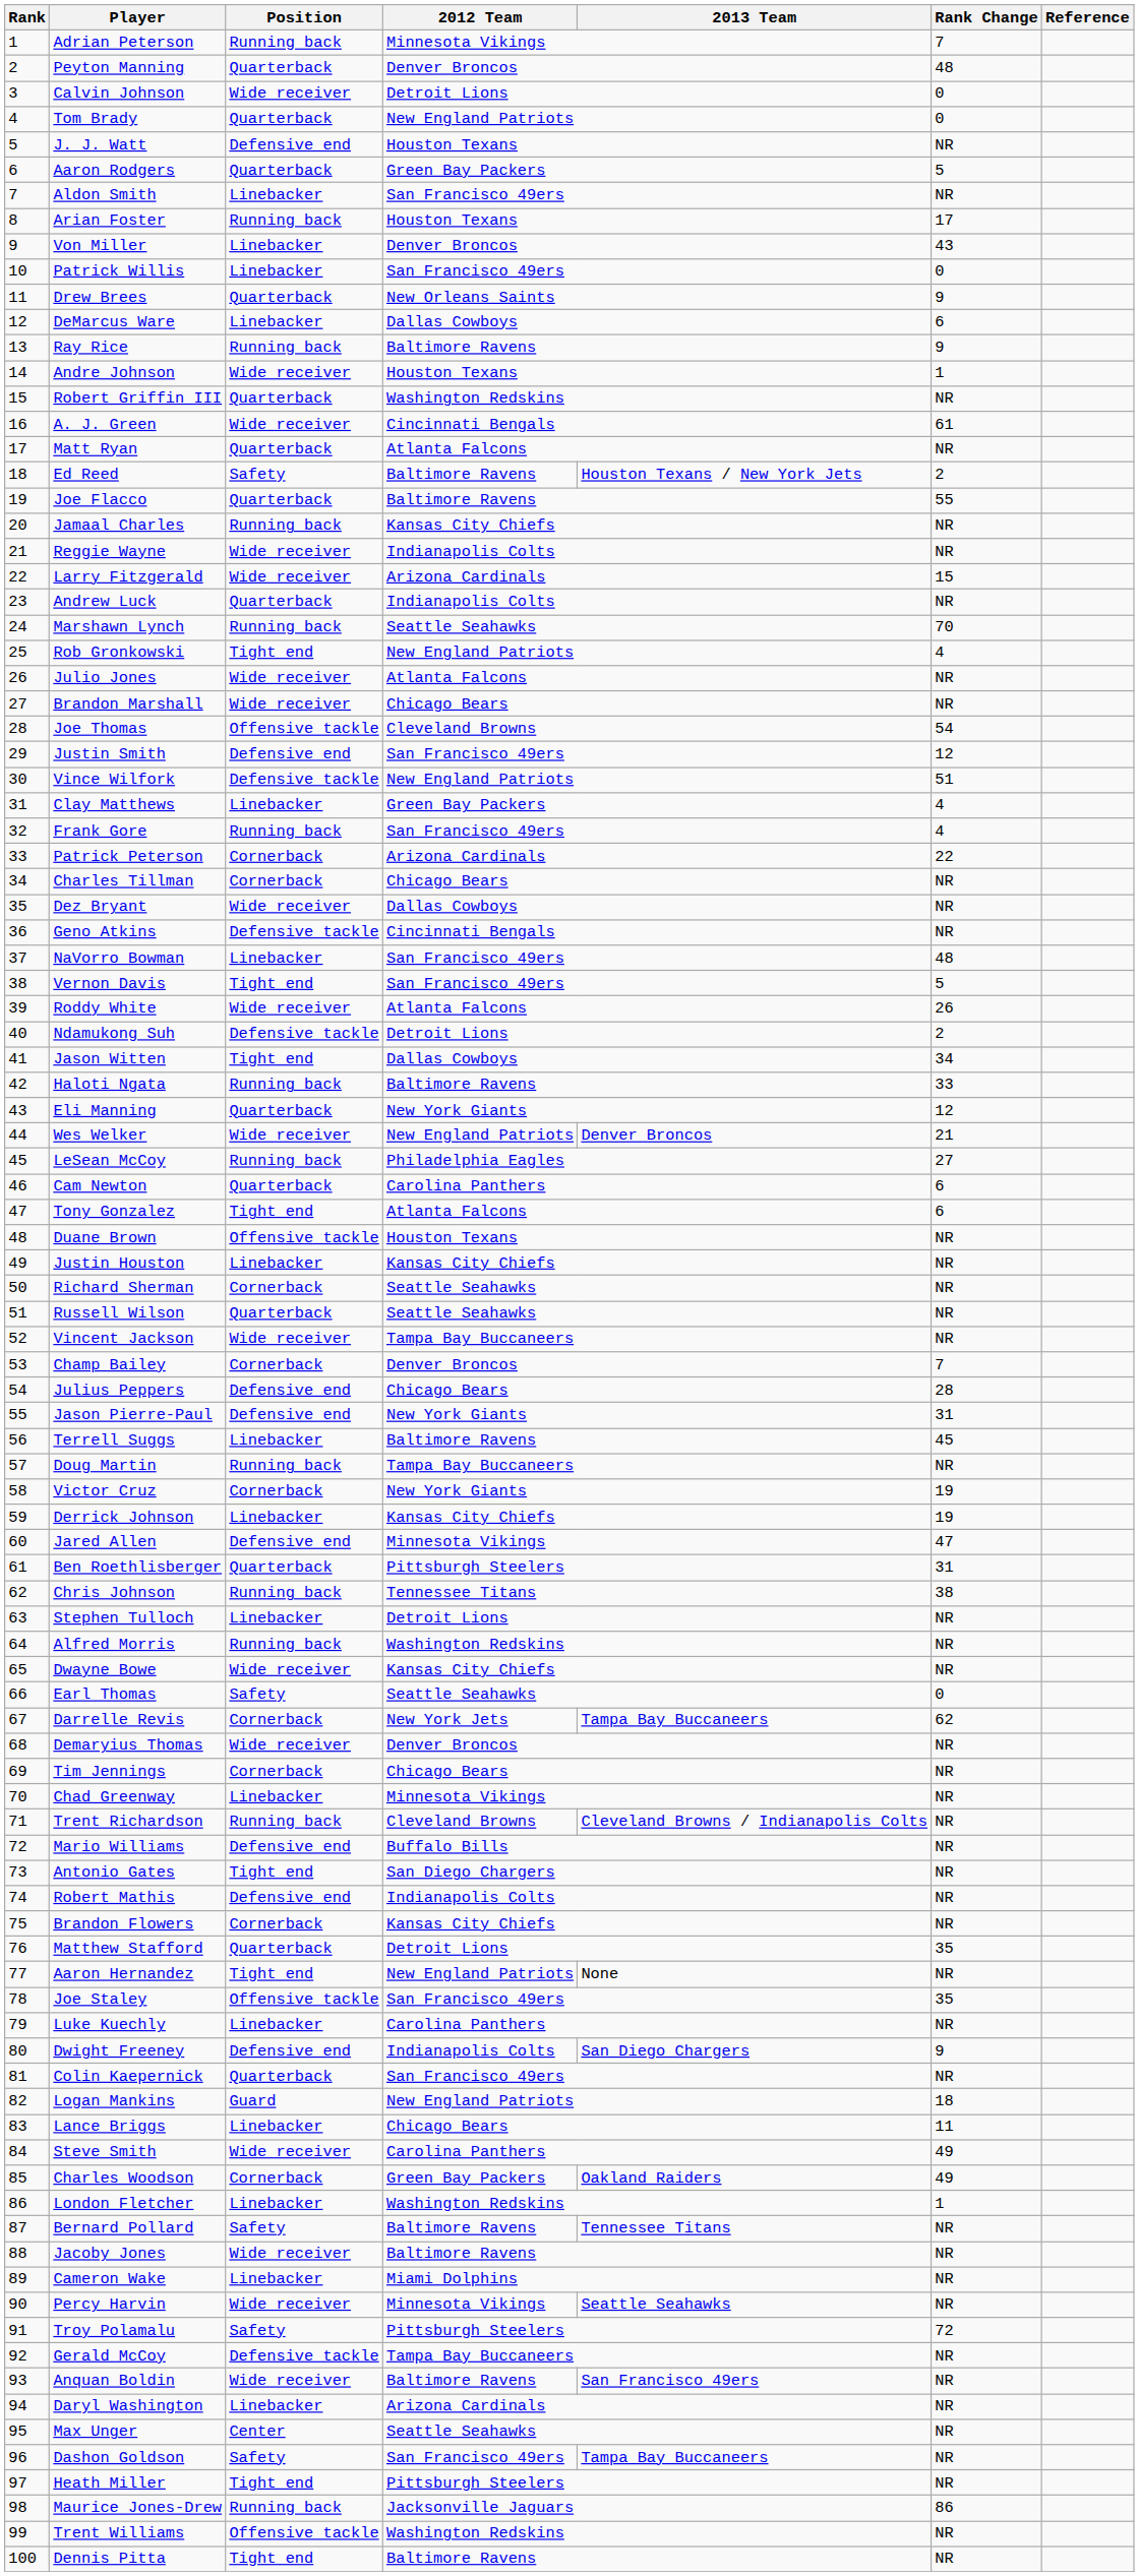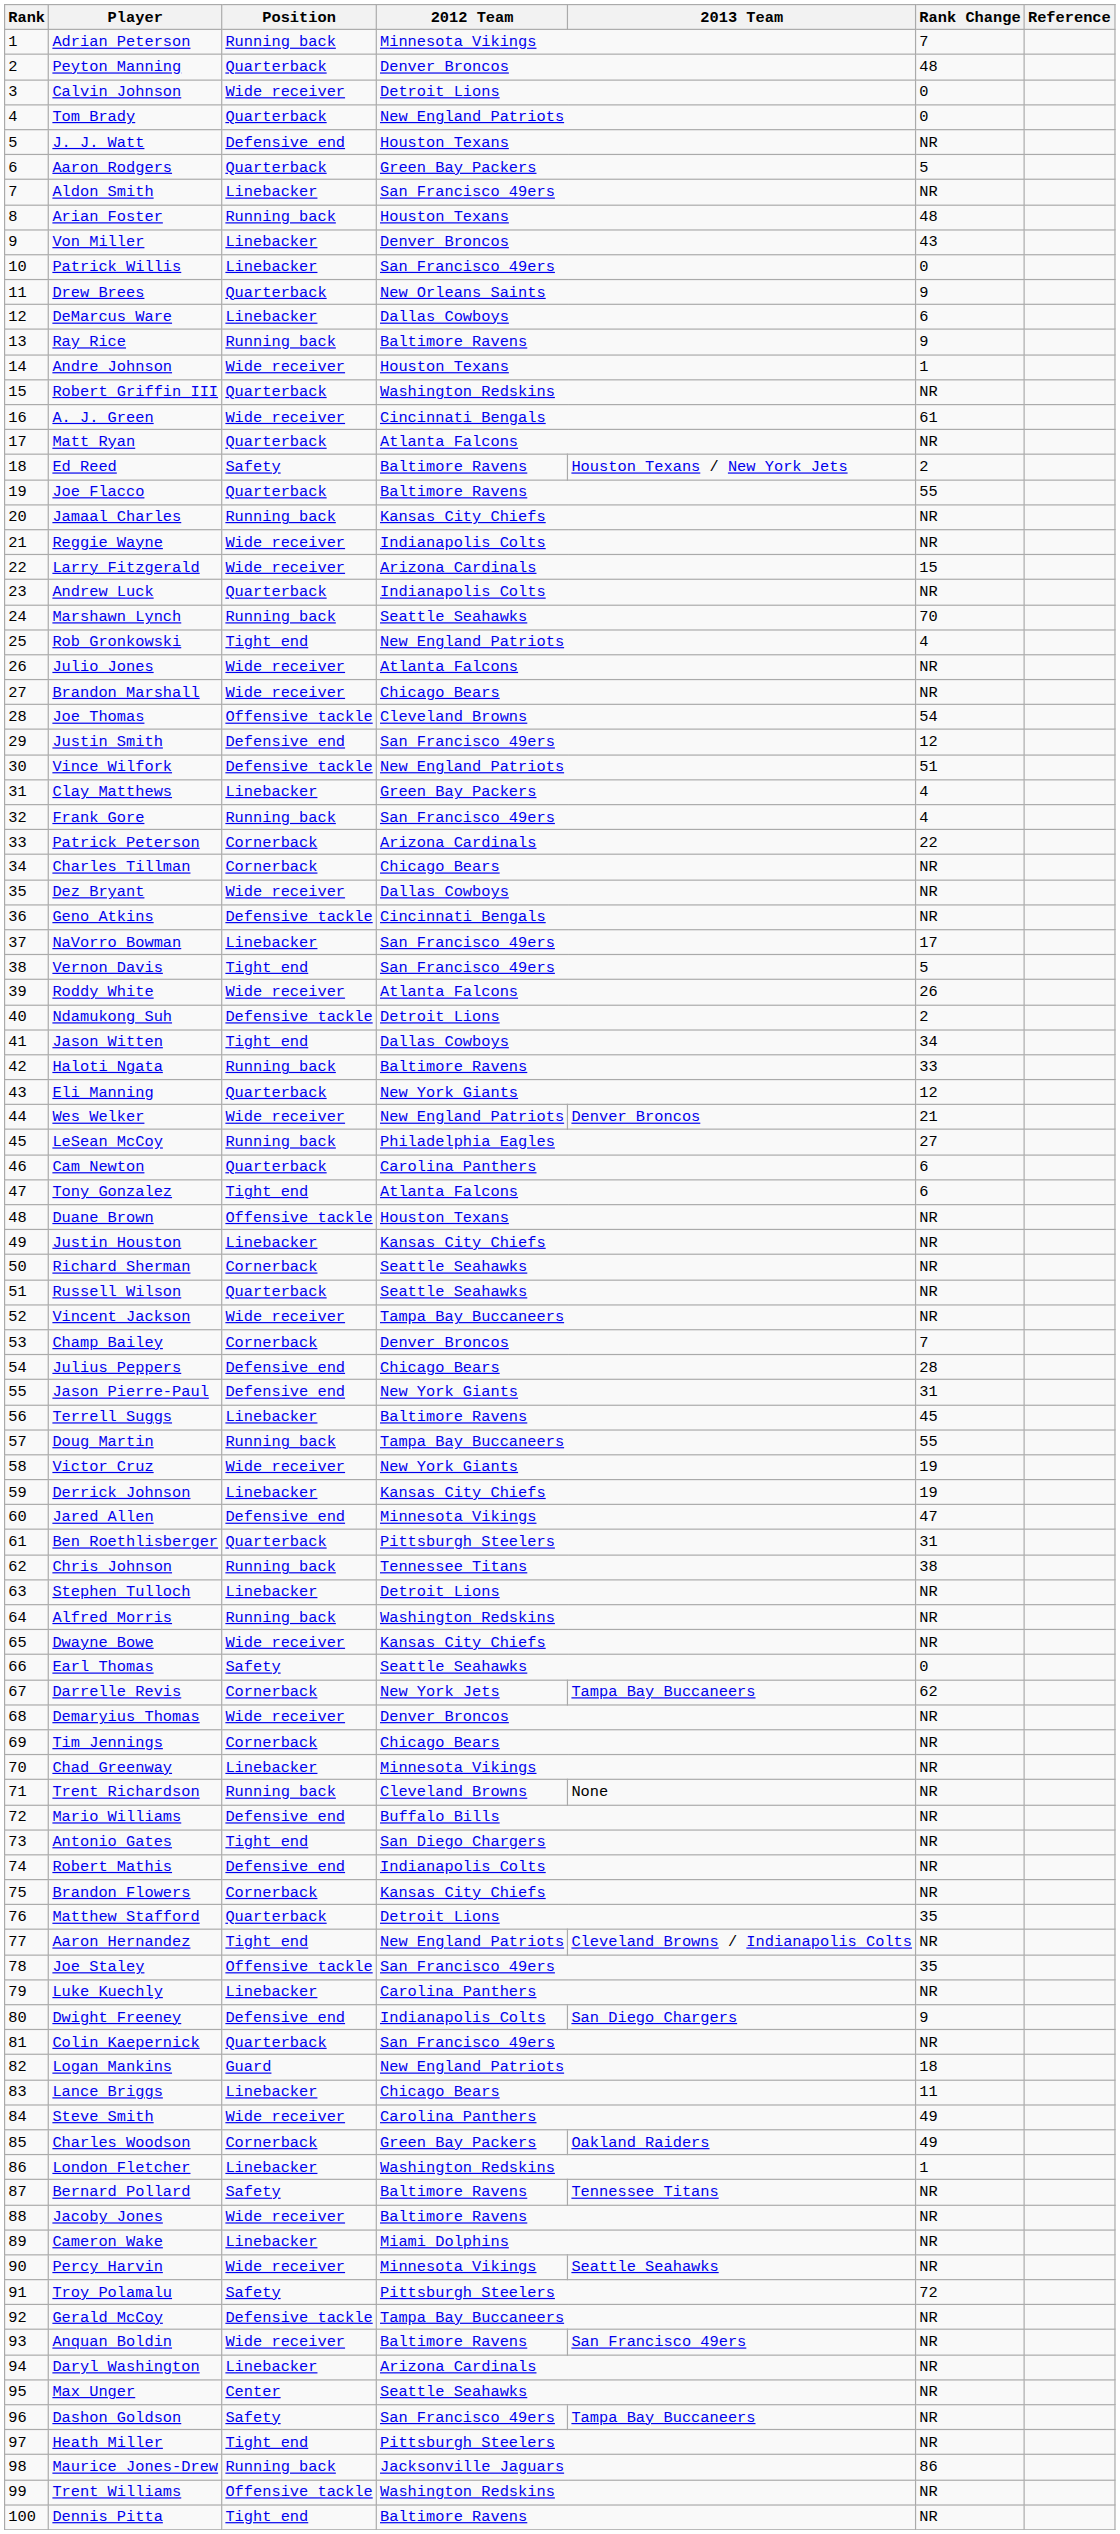Arian Foster | Rank Change: 17 -> 48
NaVorro Bowman | Rank Change: 48 -> 17
Doug Martin | Rank Change: NR -> 55
Victor Cruz | Position: Cornerback -> Wide receiver
Trent Richardson | 2013 Team: Cleveland Browns / Indianapolis Colts -> None
Aaron Hernandez | 2013 Team: None -> Cleveland Browns / Indianapolis Colts
